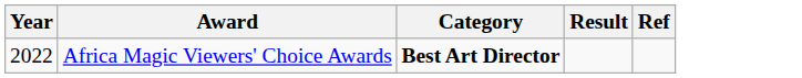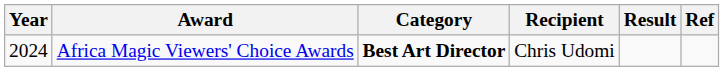+ column: Recipient | Chris Udomi
Africa Magic Viewers' Choice Awards | Year: 2022 -> 2024
